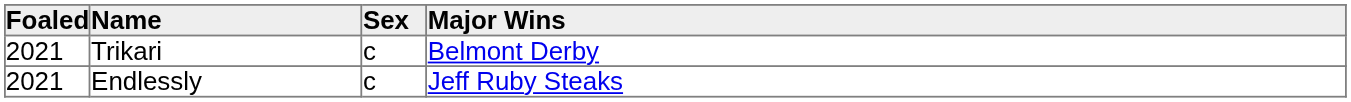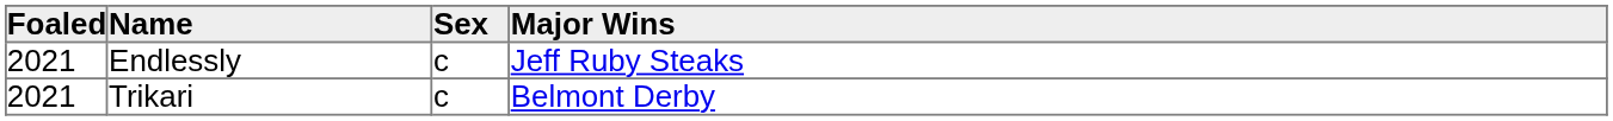rows swapped: Trikari <-> Endlessly
